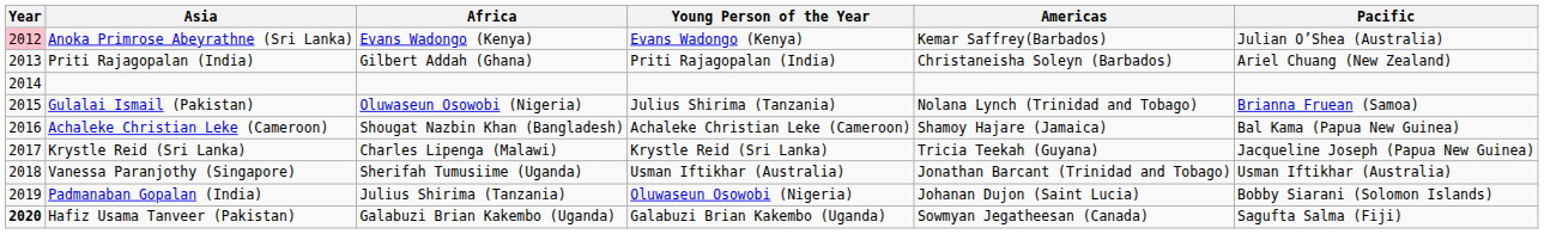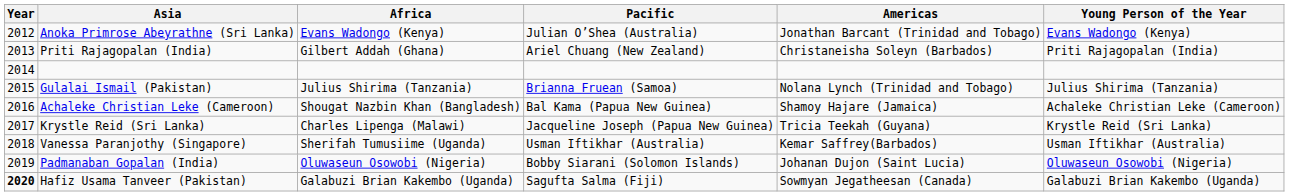columns swapped: Pacific <-> Young Person of the Year
Anoka Primrose Abeyrathne (Sri Lanka) | Year: pink background -> no background
Anoka Primrose Abeyrathne (Sri Lanka) | Americas: Kemar Saffrey(Barbados) -> Jonathan Barcant (Trinidad and Tobago)
Gulalai Ismail (Pakistan) | Africa: Oluwaseun Osowobi (Nigeria) -> Julius Shirima (Tanzania)
Vanessa Paranjothy (Singapore) | Americas: Jonathan Barcant (Trinidad and Tobago) -> Kemar Saffrey(Barbados)
Padmanaban Gopalan (India) | Africa: Julius Shirima (Tanzania) -> Oluwaseun Osowobi (Nigeria)
